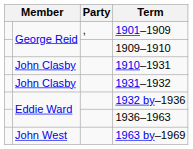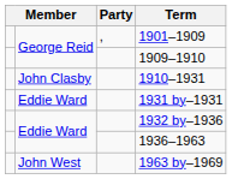+ row: Eddie Ward | 1931 by–1931
- row: John Clasby | 1931–1932
